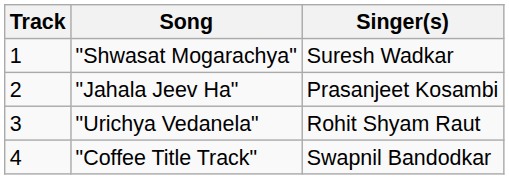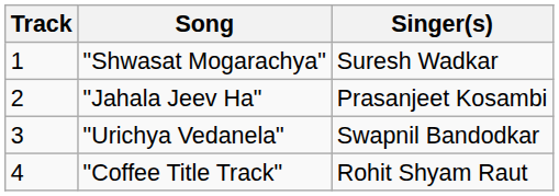"Urichya Vedanela" | Singer(s): Rohit Shyam Raut -> Swapnil Bandodkar
"Coffee Title Track" | Singer(s): Swapnil Bandodkar -> Rohit Shyam Raut
